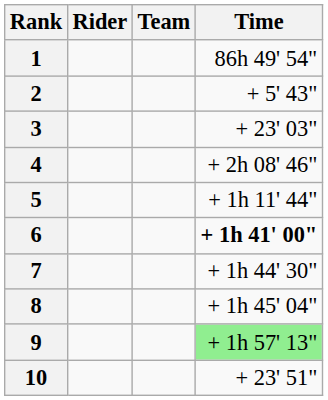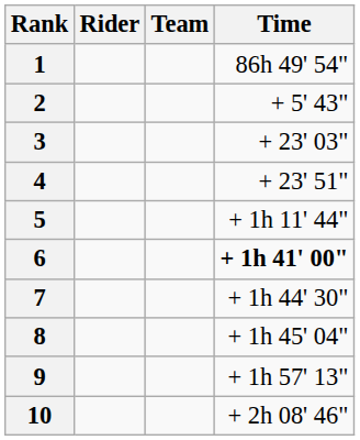4 | Time: + 2h 08' 46" -> + 23' 51"
9 | Time: lightgreen background -> no background
10 | Time: + 23' 51" -> + 2h 08' 46"
